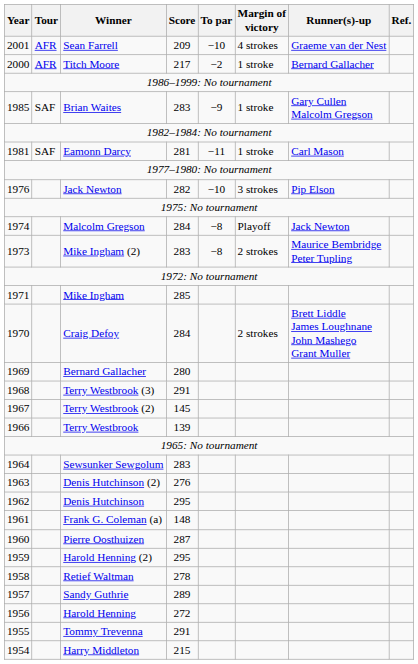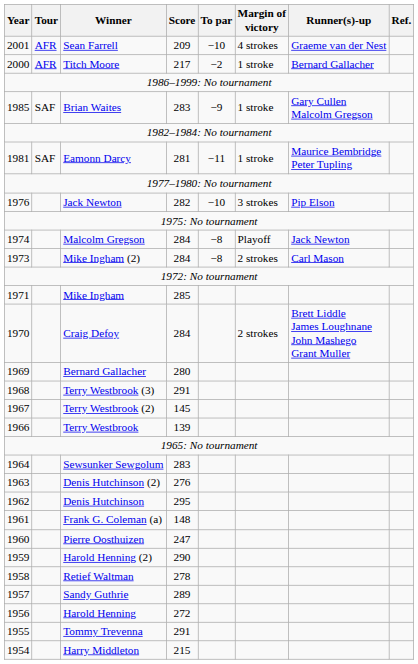Eamonn Darcy | Runner(s)-up: Carl Mason -> Maurice Bembridge Peter Tupling
Mike Ingham (2) | Score: 283 -> 284
Mike Ingham (2) | Runner(s)-up: Maurice Bembridge Peter Tupling -> Carl Mason
Pierre Oosthuizen | Score: 287 -> 247
Harold Henning (2) | Score: 295 -> 290
